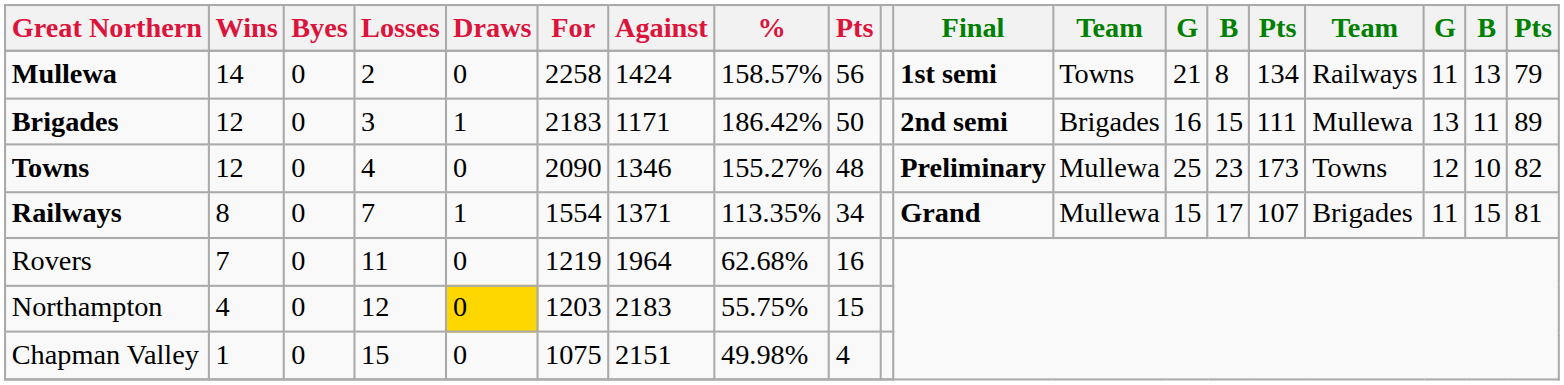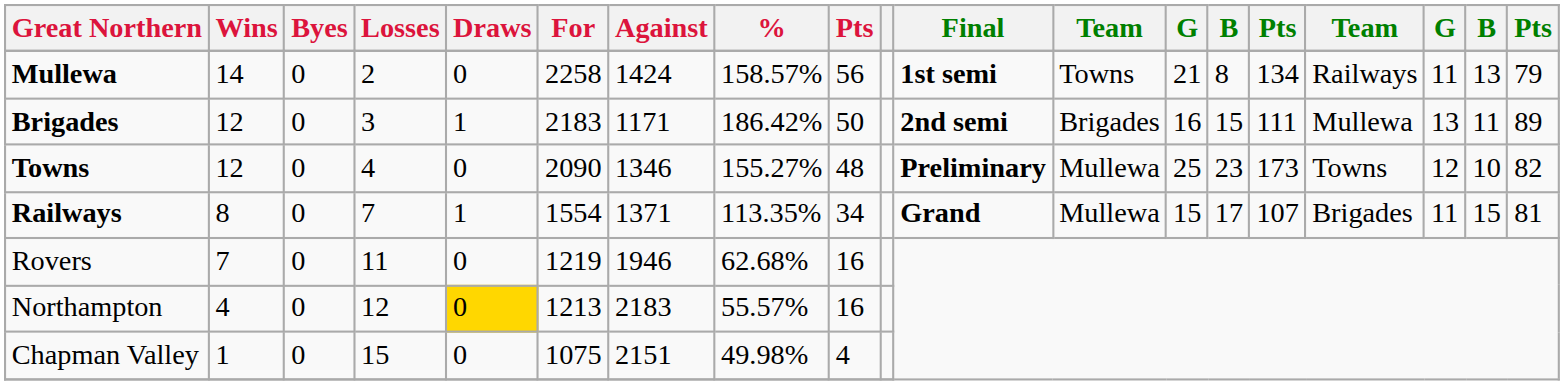Rovers | Against: 1964 -> 1946
Northampton | For: 1203 -> 1213
Northampton | %: 55.75% -> 55.57%
Northampton | column 9: 15 -> 16
